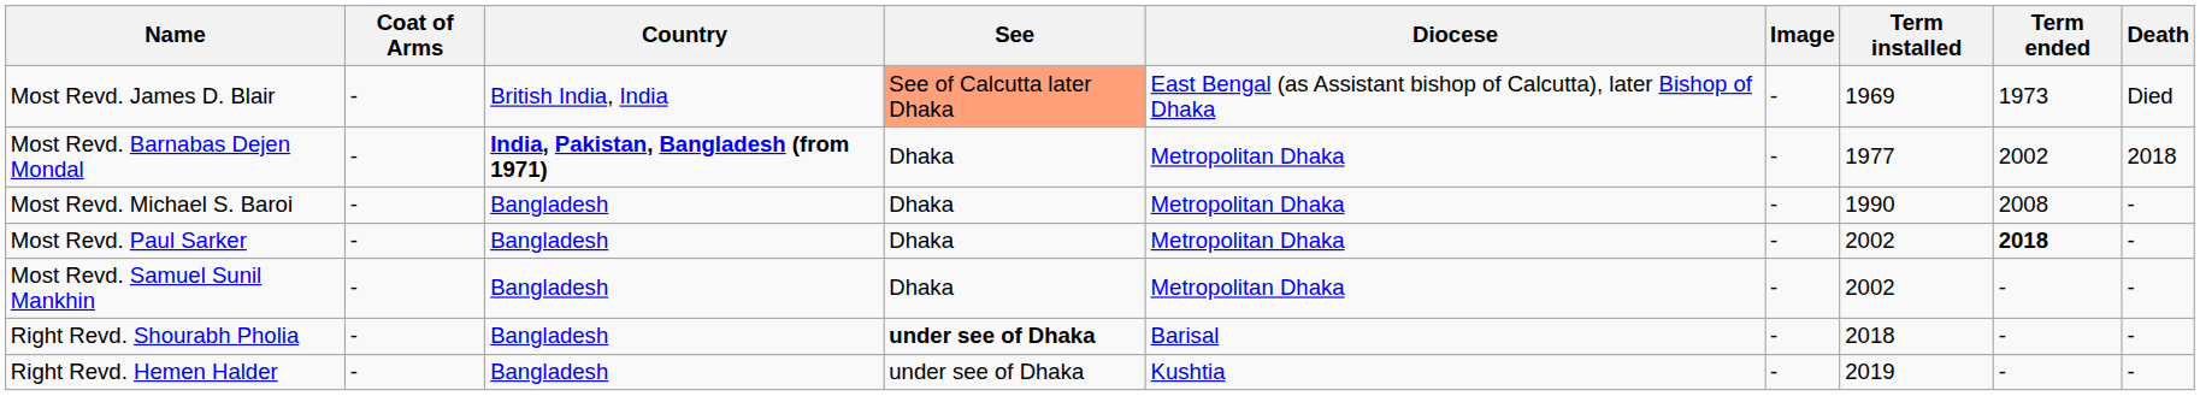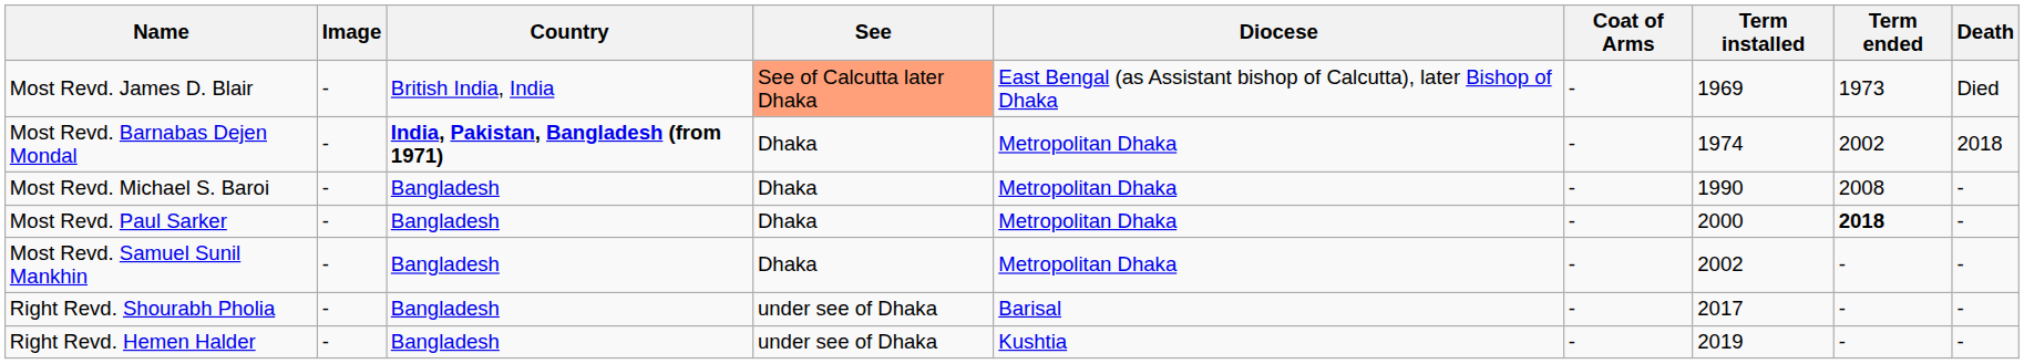columns swapped: Image <-> Coat of Arms
Most Revd. Barnabas Dejen Mondal | Term installed: 1977 -> 1974
Most Revd. Paul Sarker | Term installed: 2002 -> 2000
Right Revd. Shourabh Pholia | See: bold -> normal
Right Revd. Shourabh Pholia | Term installed: 2018 -> 2017
